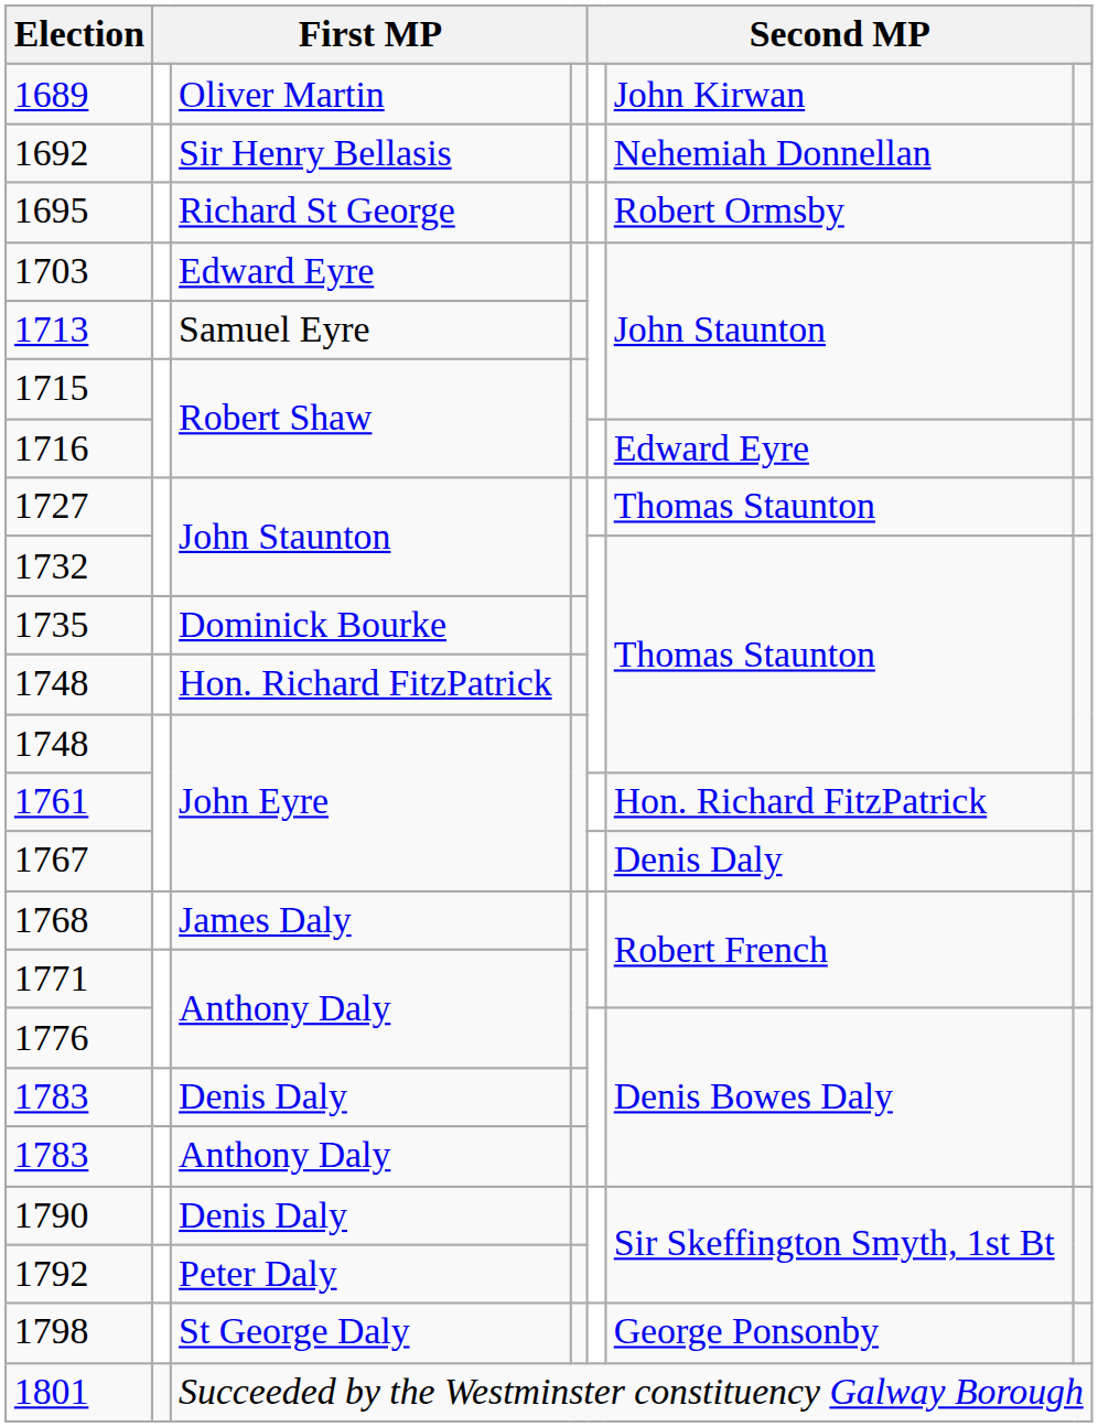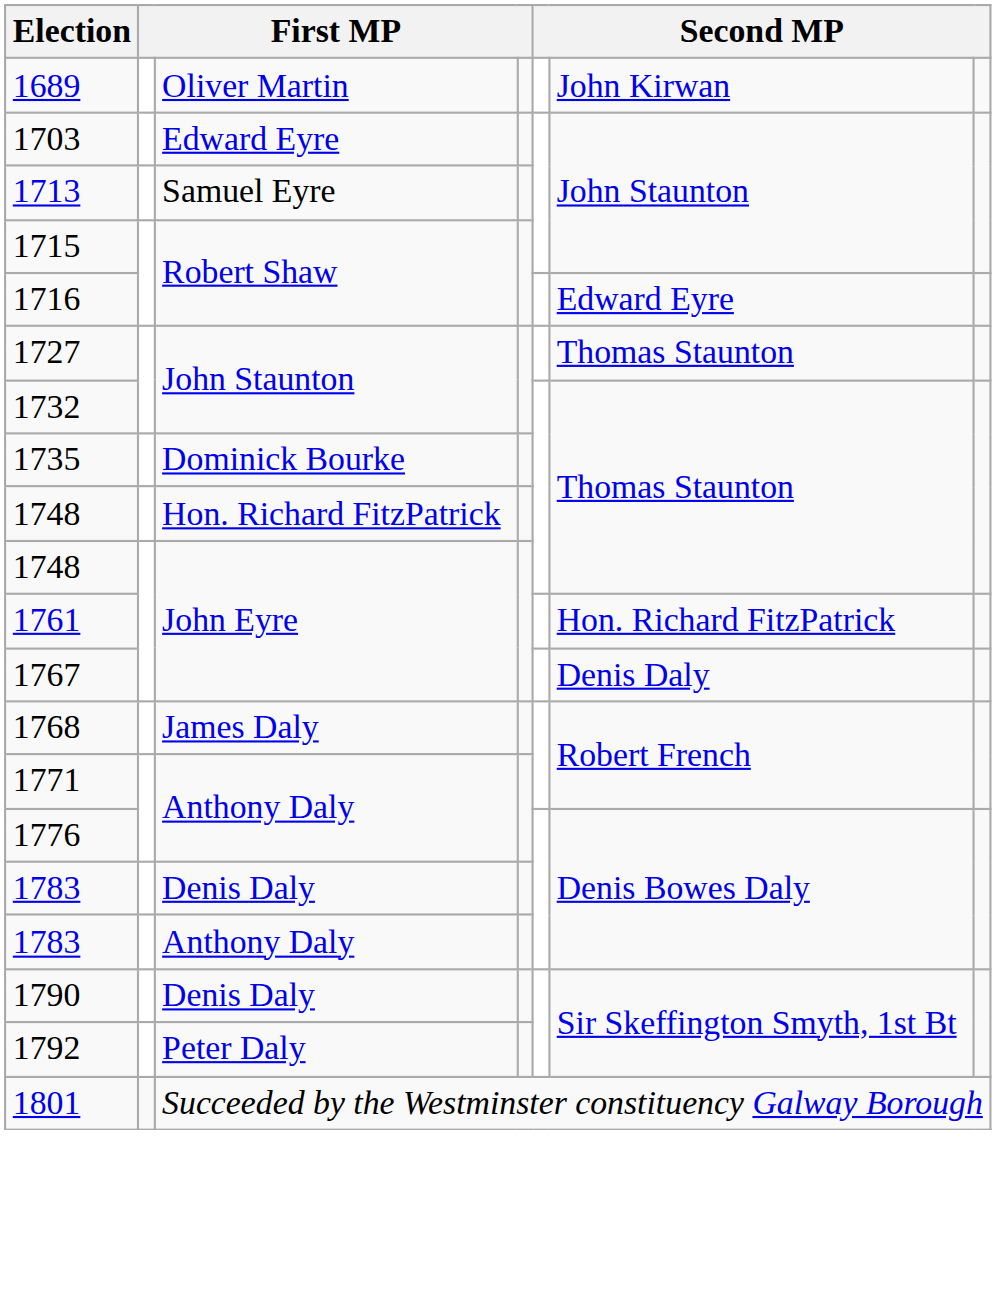- row: 1692 | Sir Henry Bellasis | Nehemiah Donnellan
- row: 1695 | Richard St George | Robert Ormsby
- row: 1798 | St George Daly | George Ponsonby
